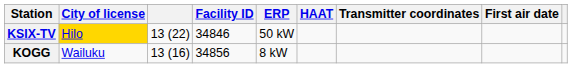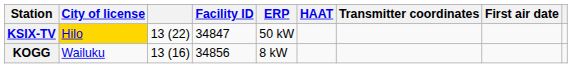KSIX-TV | Facility ID: 34846 -> 34847
